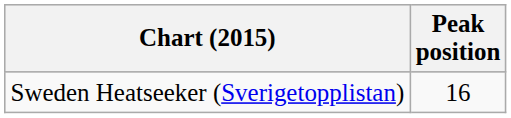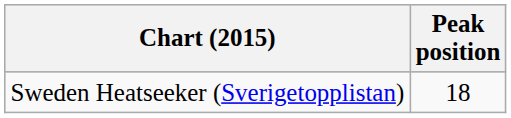Sweden Heatseeker (Sverigetopplistan) | Peak position: 16 -> 18
